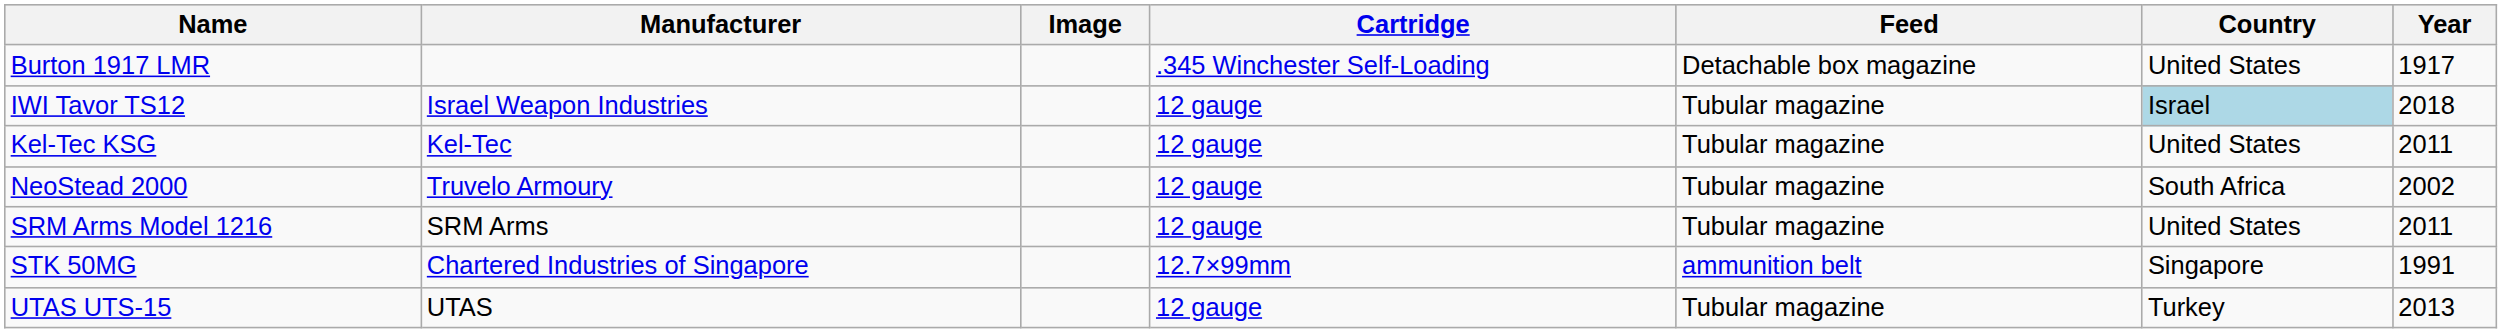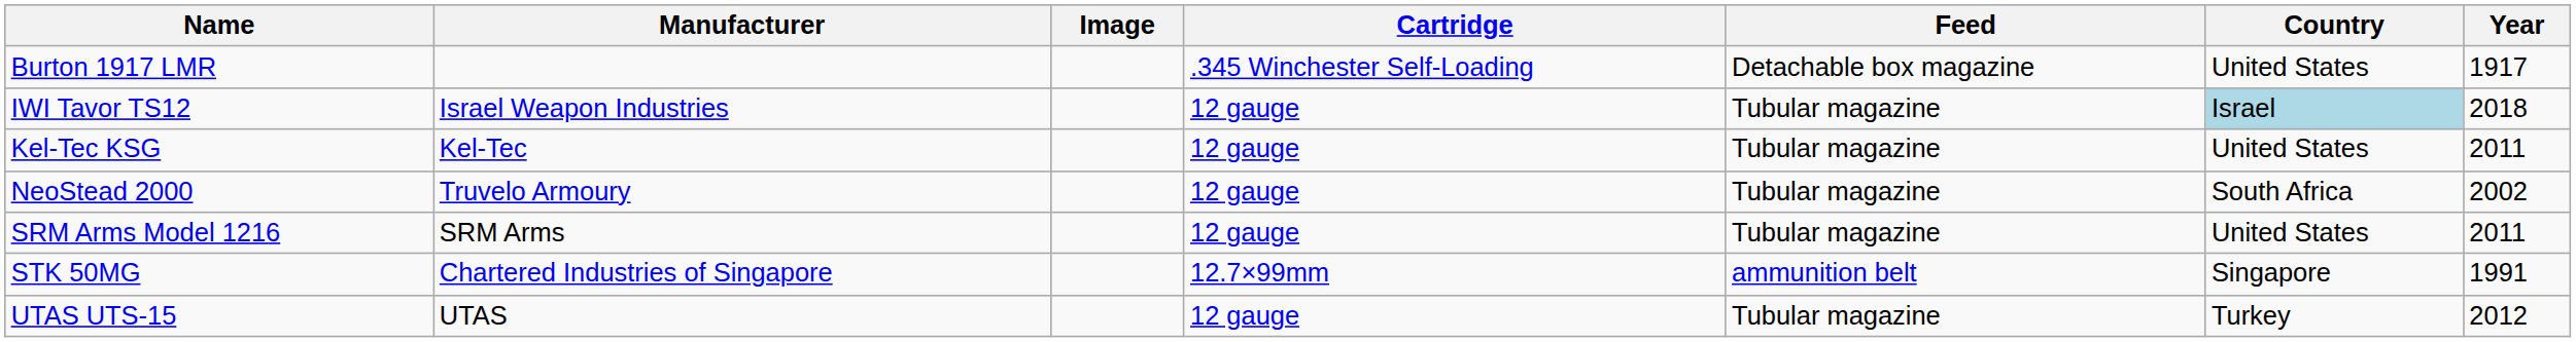UTAS UTS-15 | Year: 2013 -> 2012
